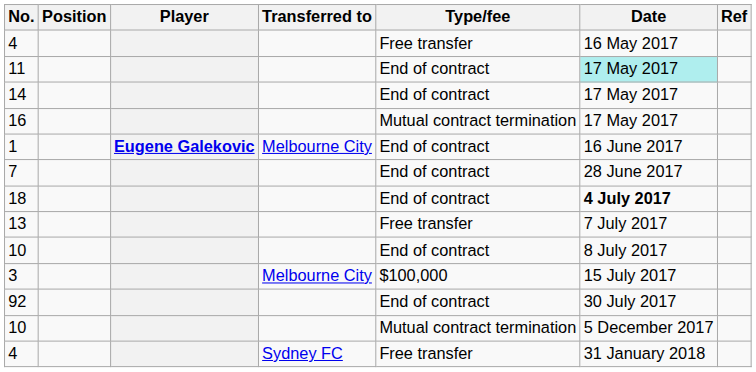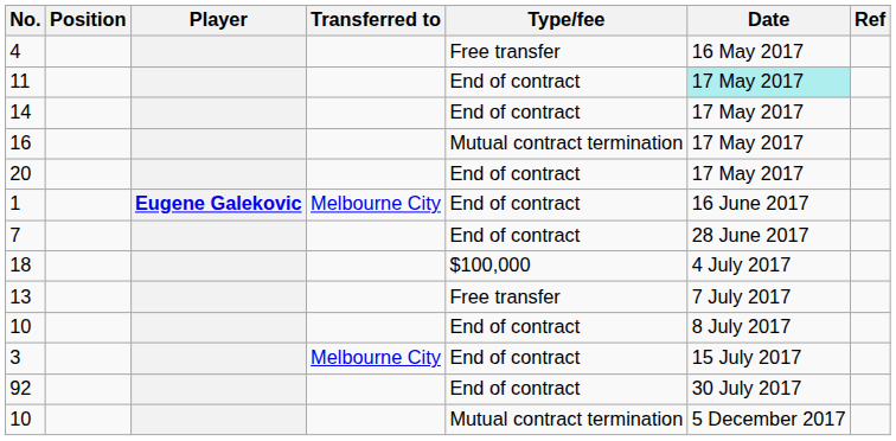+ row: 20 | End of contract | 17 May 2017
18 | Type/fee: End of contract -> $100,000
18 | Date: bold -> normal
3 | Type/fee: $100,000 -> End of contract
- row: 4 | Sydney FC | Free transfer | 31 January 2018
